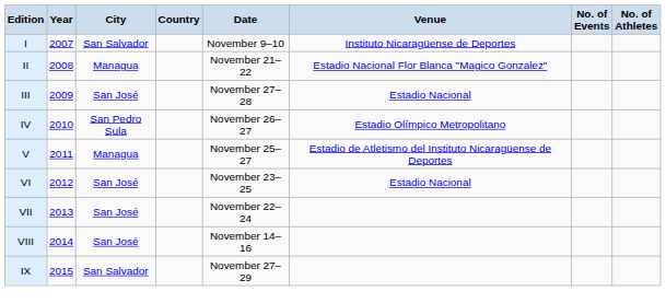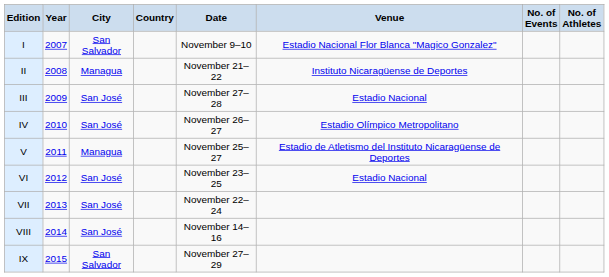I | Venue: Instituto Nicaragüense de Deportes -> Estadio Nacional Flor Blanca "Magico Gonzalez"
II | Venue: Estadio Nacional Flor Blanca "Magico Gonzalez" -> Instituto Nicaragüense de Deportes
IV | City: San Pedro Sula -> San José
